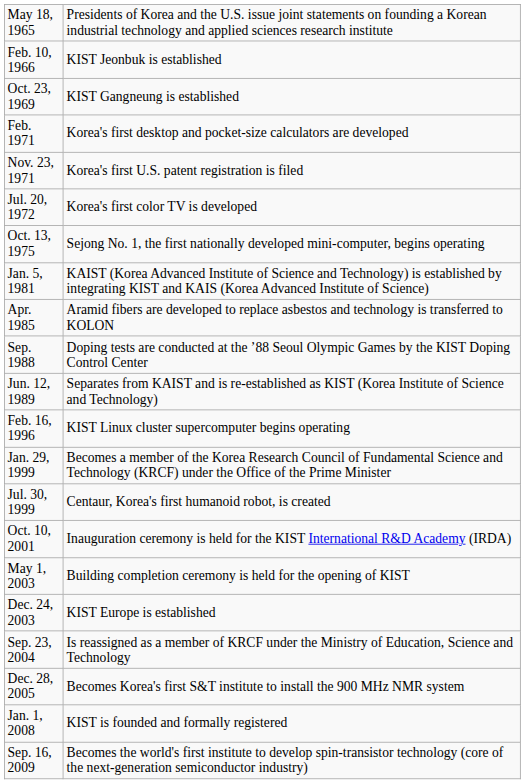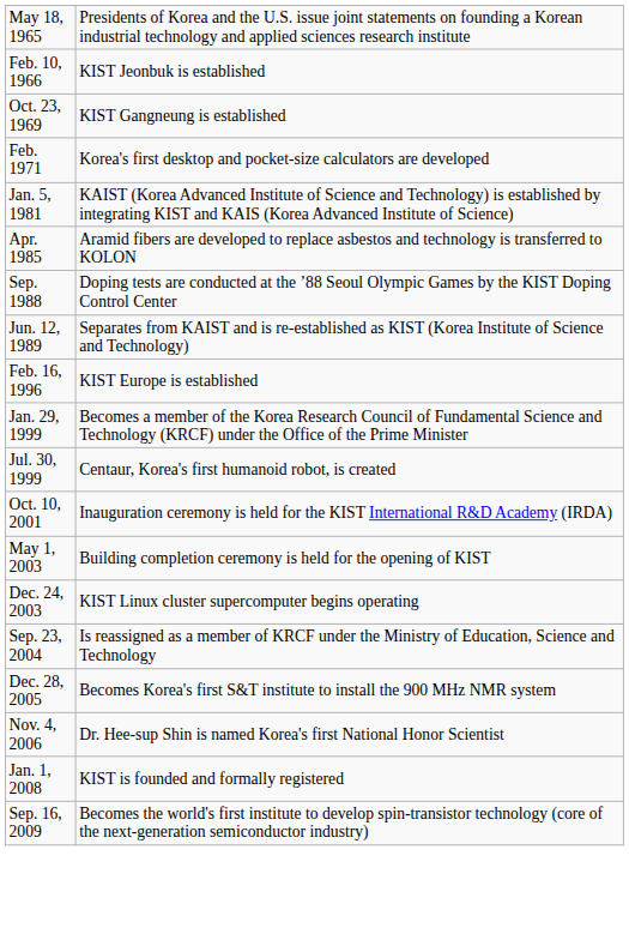- row: Nov. 23, 1971 | Korea's first U.S. patent registration is filed
- row: Jul. 20, 1972 | Korea's first color TV is developed
- row: Oct. 13, 1975 | Sejong No. 1, the first nationally developed mini-computer, begins operating
Feb. 16, 1996 | column 2: KIST Linux cluster supercomputer begins operating -> KIST Europe is established
Dec. 24, 2003 | column 2: KIST Europe is established -> KIST Linux cluster supercomputer begins operating
+ row: Nov. 4, 2006 | Dr. Hee-sup Shin is named Korea's first National Honor Scientist
